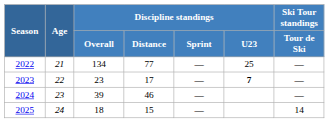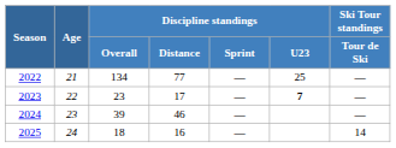2025 | Discipline standings / Distance: 15 -> 16
